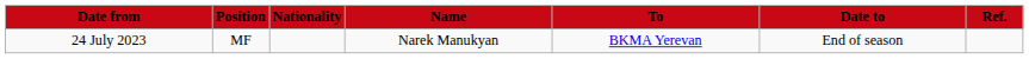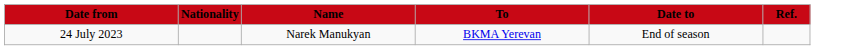- column: Position | MF
